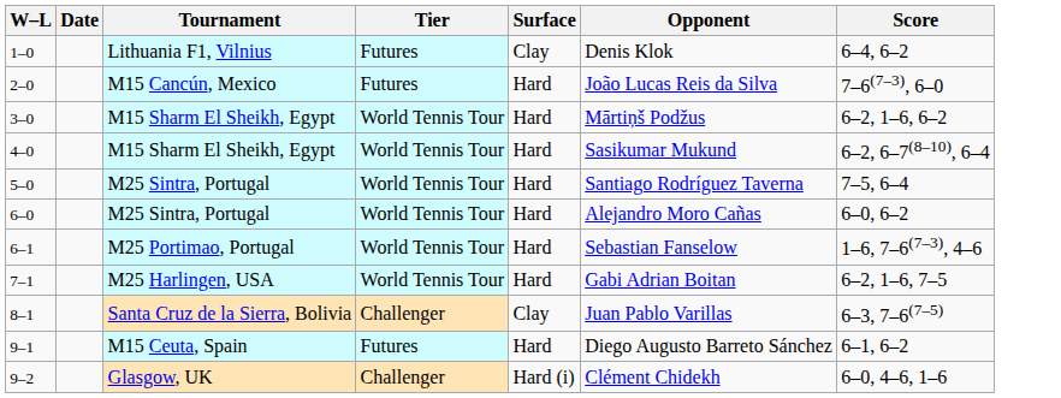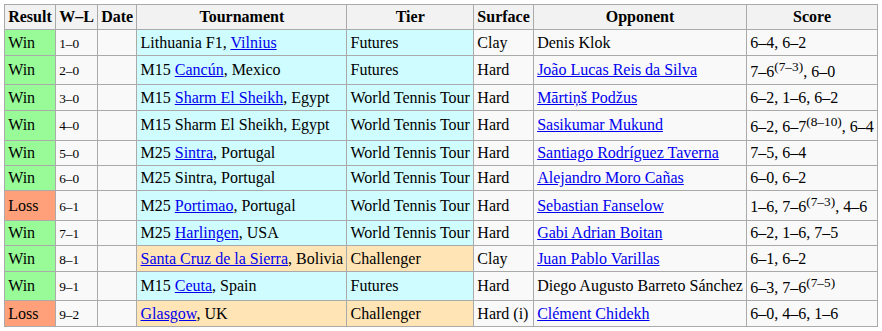+ column: Result | Win | Win | Win | Win | Win | Win | Loss | Win | Win | Win | Loss
8–1 | Score: 6–3, 7–6(7–5) -> 6–1, 6–2
9–1 | Score: 6–1, 6–2 -> 6–3, 7–6(7–5)
